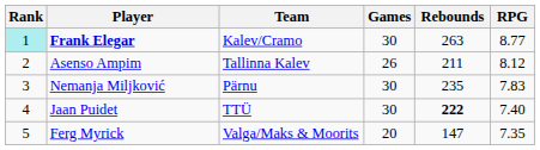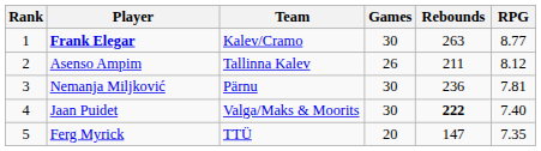Frank Elegar | Rank: paleturquoise background -> no background
Nemanja Miljković | Rebounds: 235 -> 236
Nemanja Miljković | RPG: 7.83 -> 7.81
Jaan Puidet | Team: TTÜ -> Valga/Maks & Moorits
Ferg Myrick | Team: Valga/Maks & Moorits -> TTÜ
